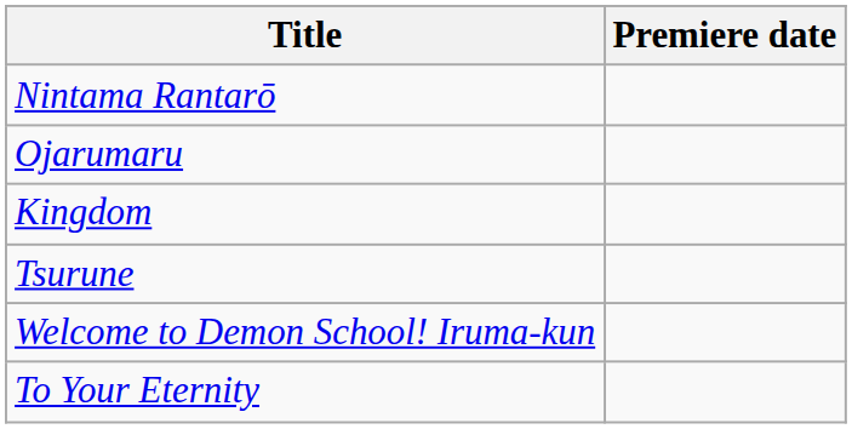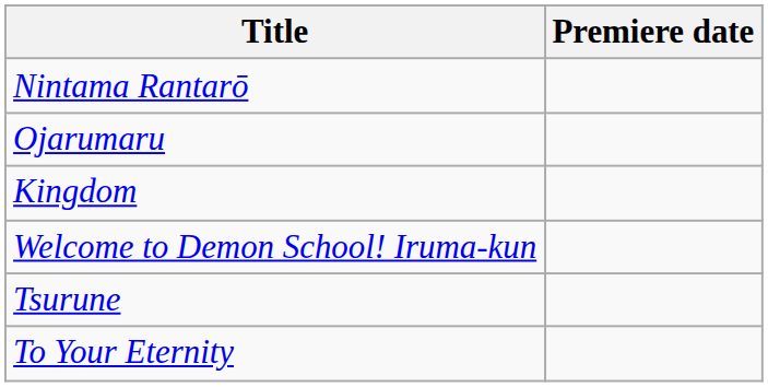rows swapped: Tsurune <-> Welcome to Demon School! Iruma-kun
